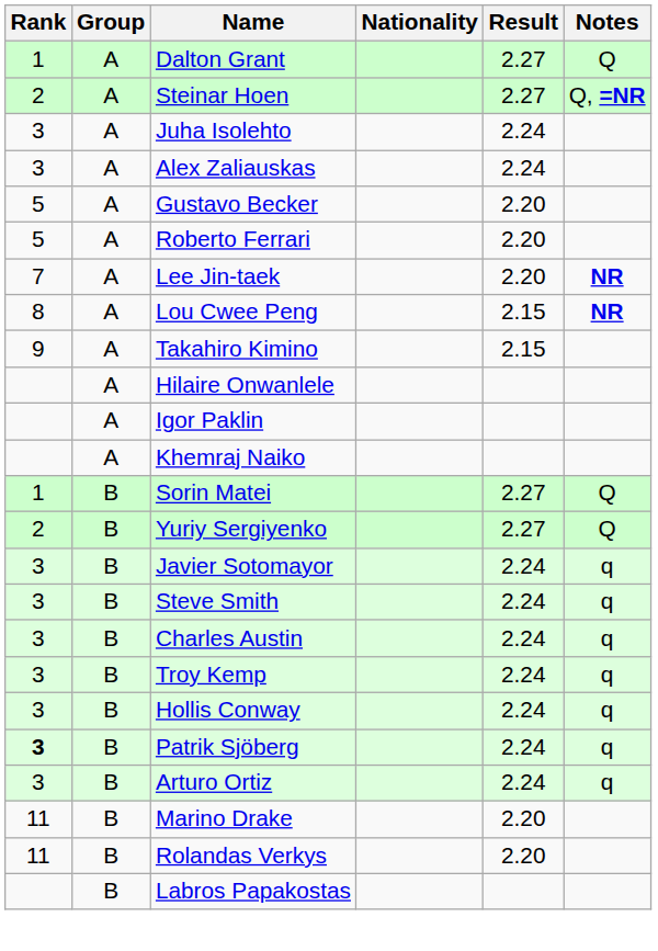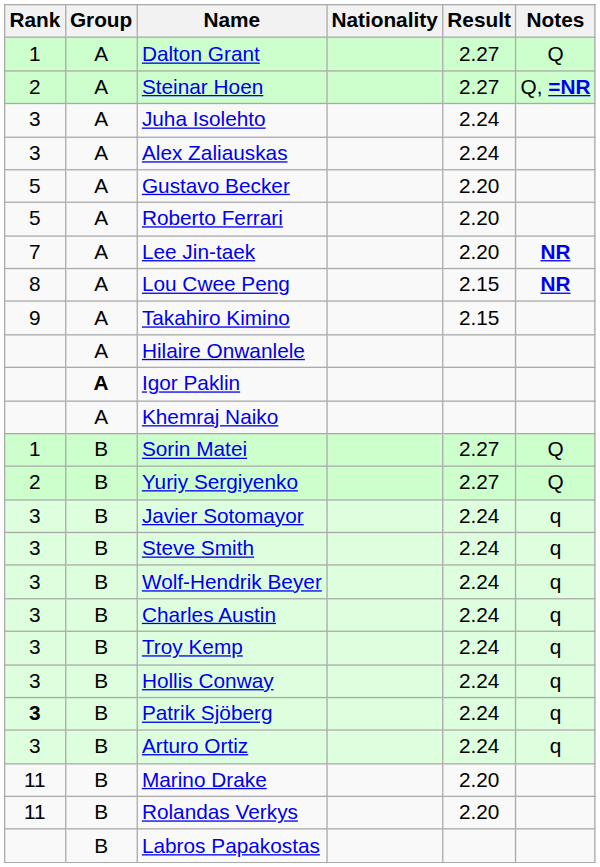Igor Paklin | Group: normal -> bold
+ row: 3 | B | Wolf-Hendrik Beyer | 2.24 | q
